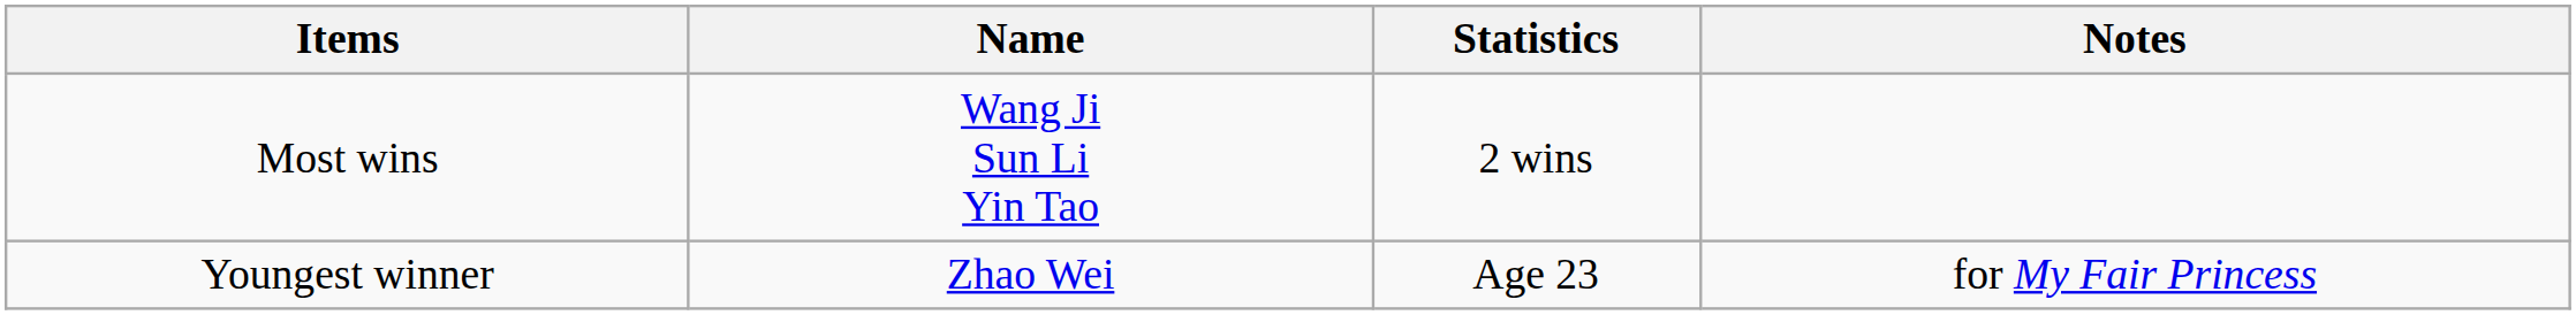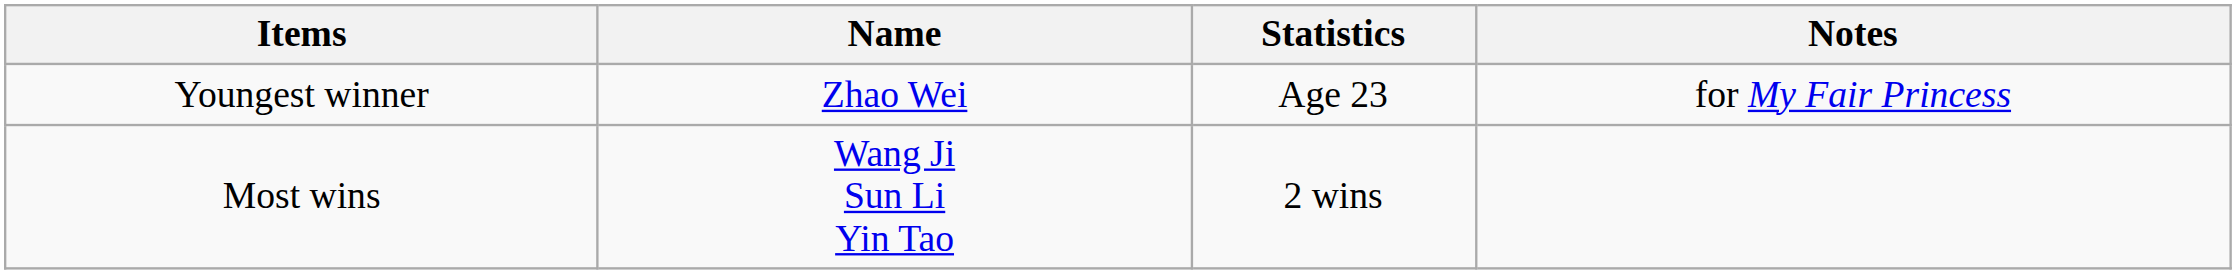rows swapped: Most wins <-> Youngest winner
